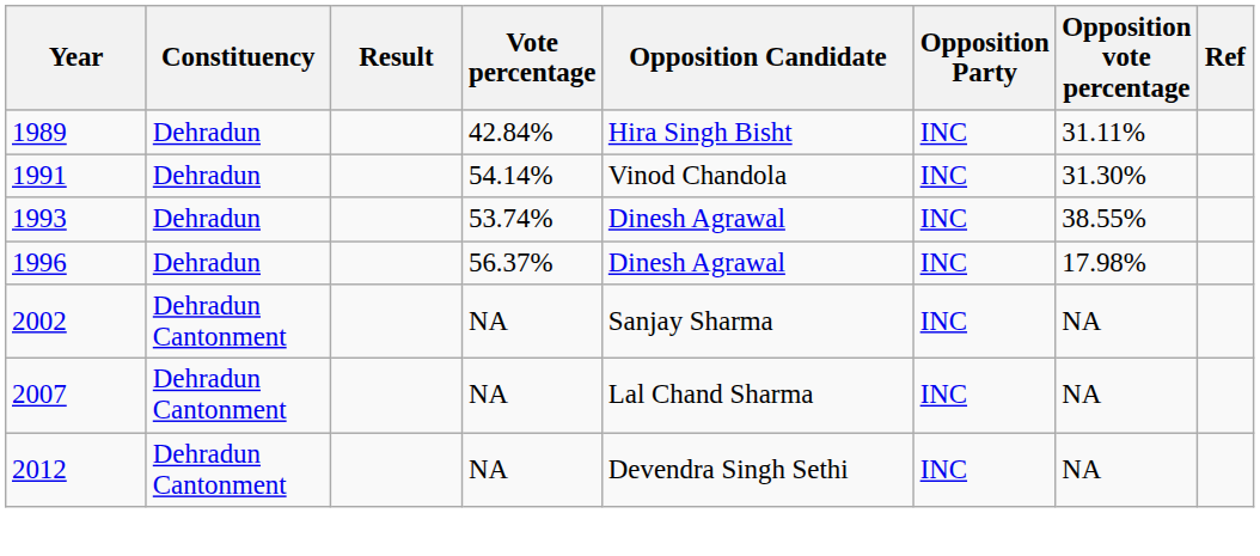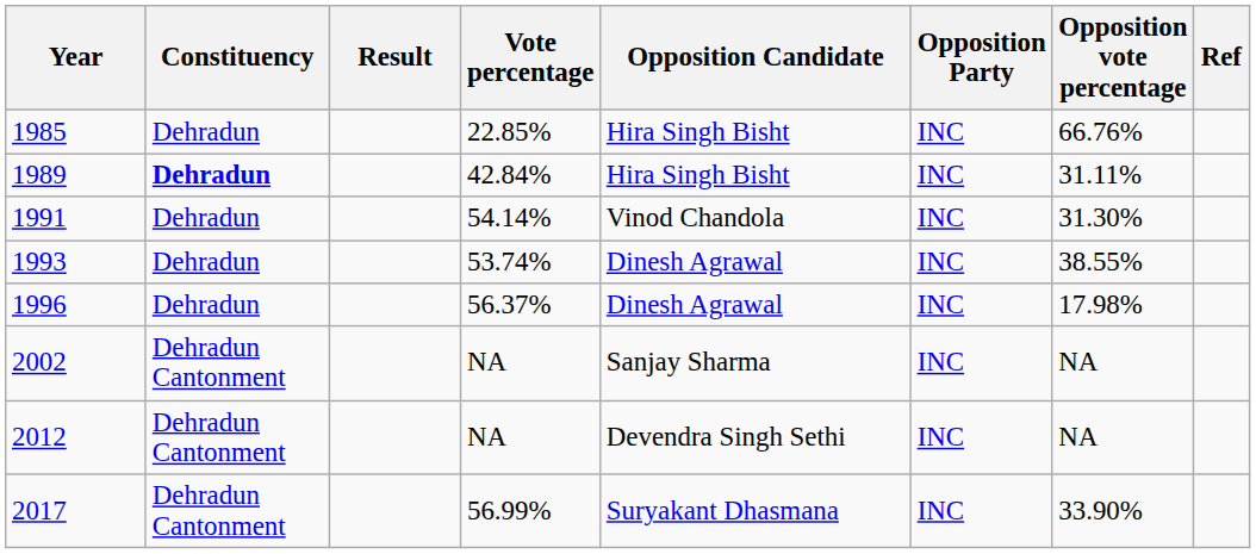+ row: 1985 | Dehradun | 22.85% | Hira Singh Bisht | INC | 66.76%
1989 | Constituency: normal -> bold
- row: 2007 | Dehradun Cantonment | NA | Lal Chand Sharma | INC | NA
+ row: 2017 | Dehradun Cantonment | 56.99% | Suryakant Dhasmana | INC | 33.90%
